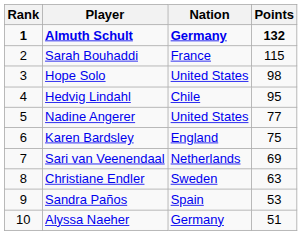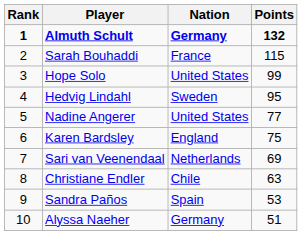Hope Solo | Points: 98 -> 99
Hedvig Lindahl | Nation: Chile -> Sweden
Christiane Endler | Nation: Sweden -> Chile
